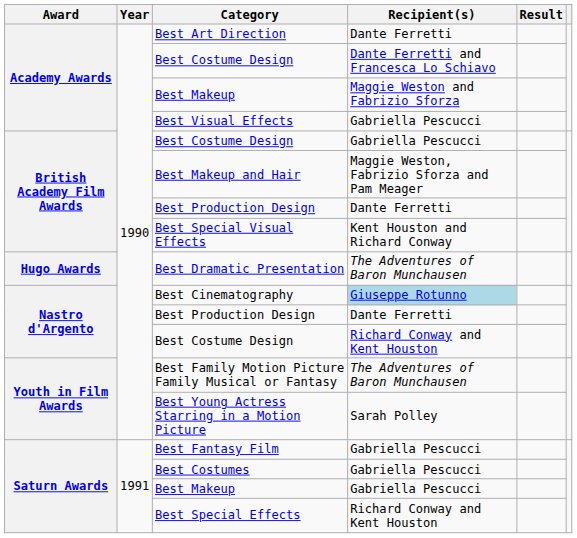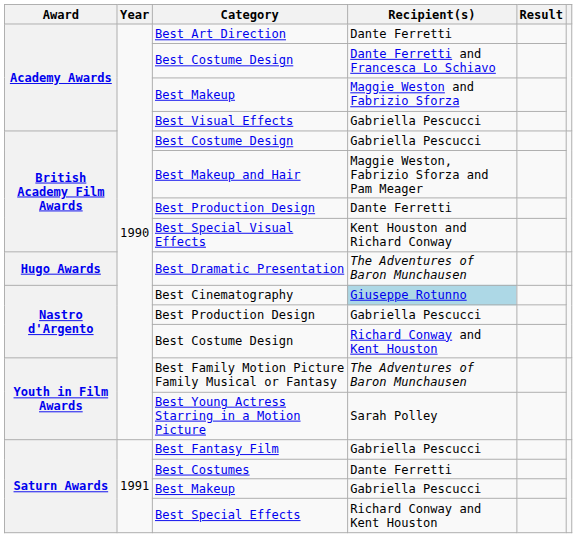Nastro d'Argento / Best Production Design | Recipient(s): Dante Ferretti -> Gabriella Pescucci
Best Costumes | Recipient(s): Gabriella Pescucci -> Dante Ferretti
